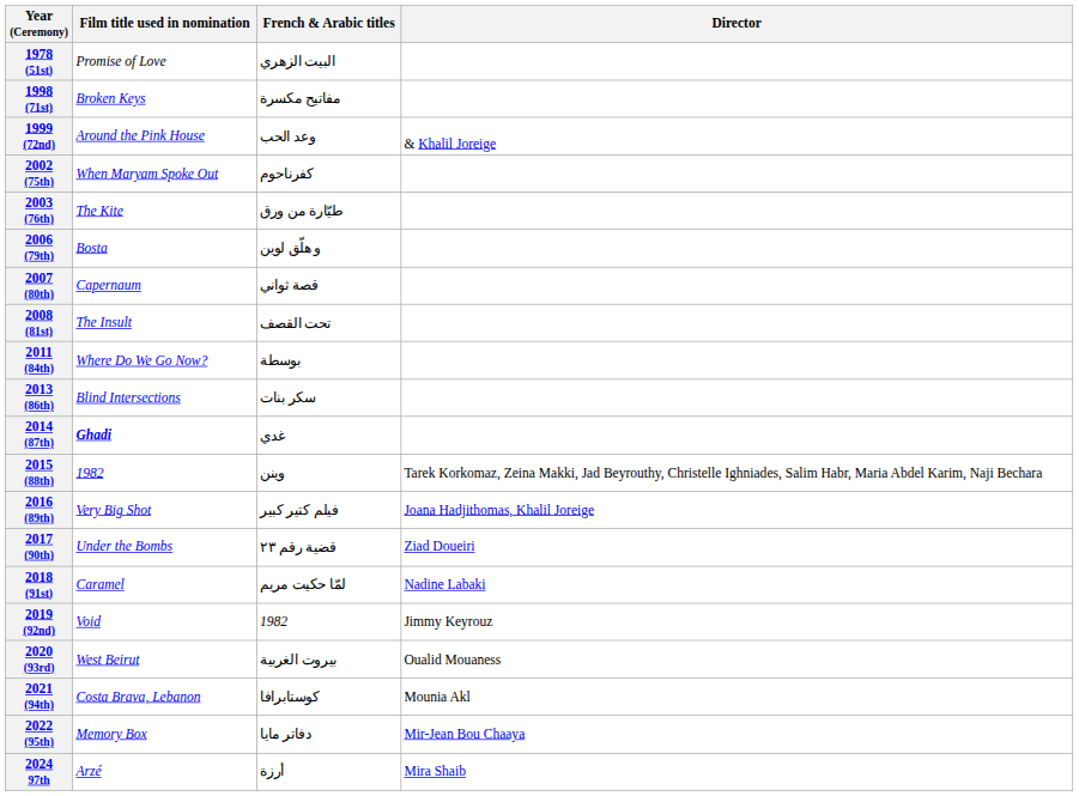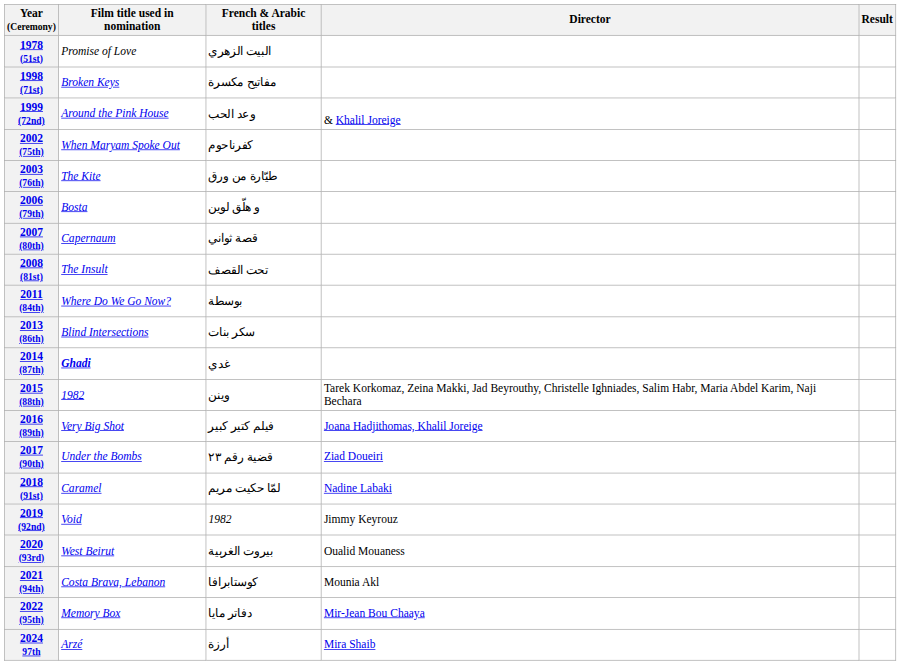+ column: Result
